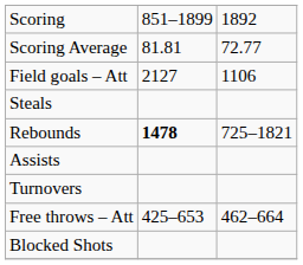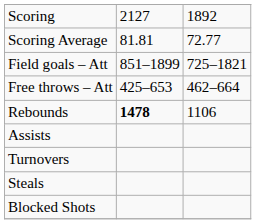Scoring | column 2: 851–1899 -> 2127
Field goals – Att | column 2: 2127 -> 851–1899
Field goals – Att | column 3: 1106 -> 725–1821
rows swapped: Free throws – Att <-> Steals
Rebounds | column 3: 725–1821 -> 1106
